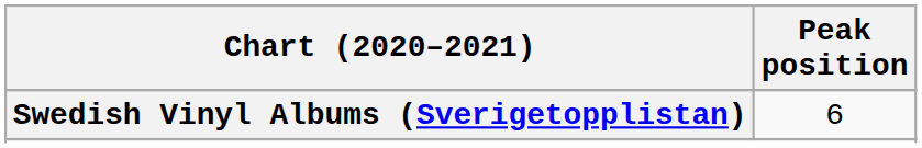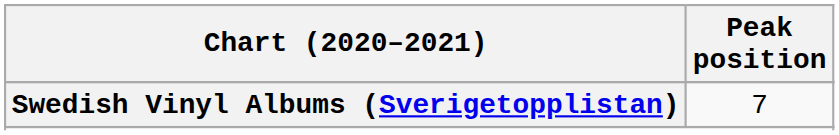Swedish Vinyl Albums (Sverigetopplistan) | Peak position: 6 -> 7
